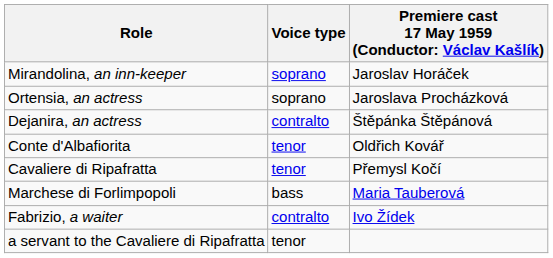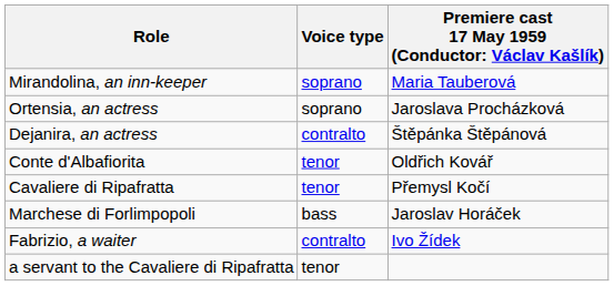Mirandolina, an inn-keeper | column 3: Jaroslav Horáček -> Maria Tauberová
Marchese di Forlimpopoli | column 3: Maria Tauberová -> Jaroslav Horáček
